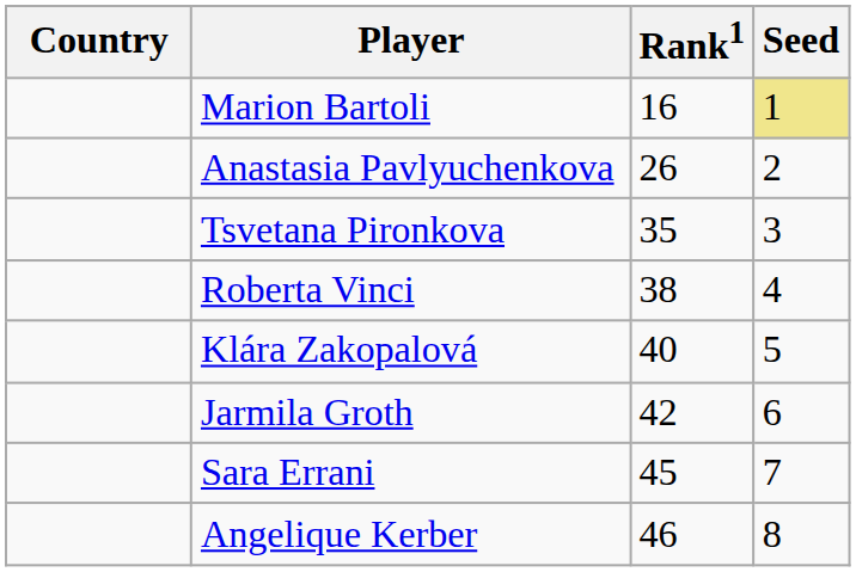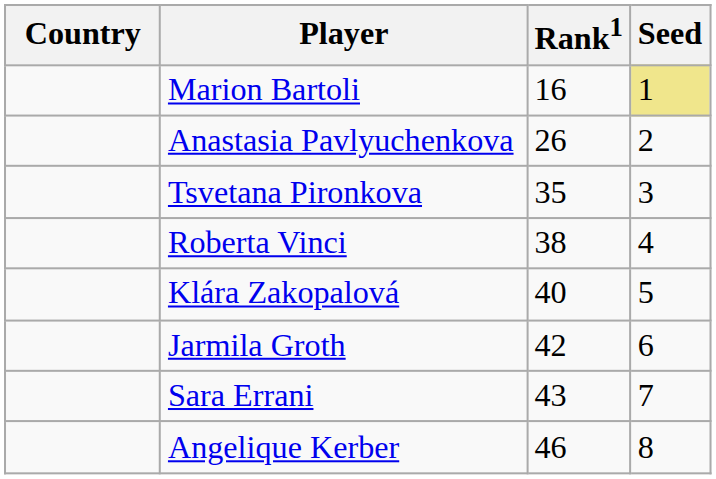Sara Errani | Rank1: 45 -> 43
